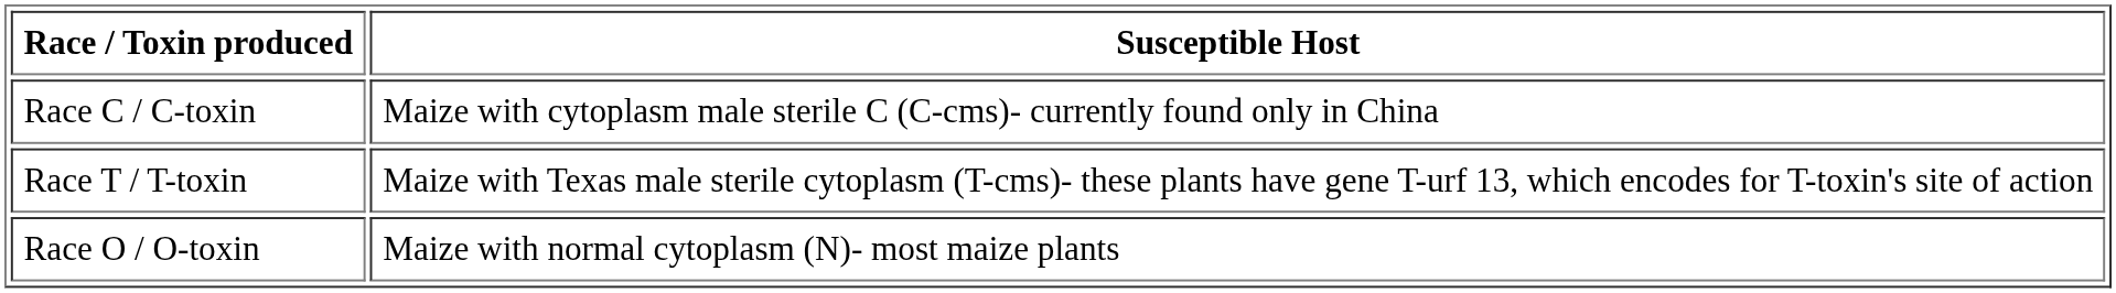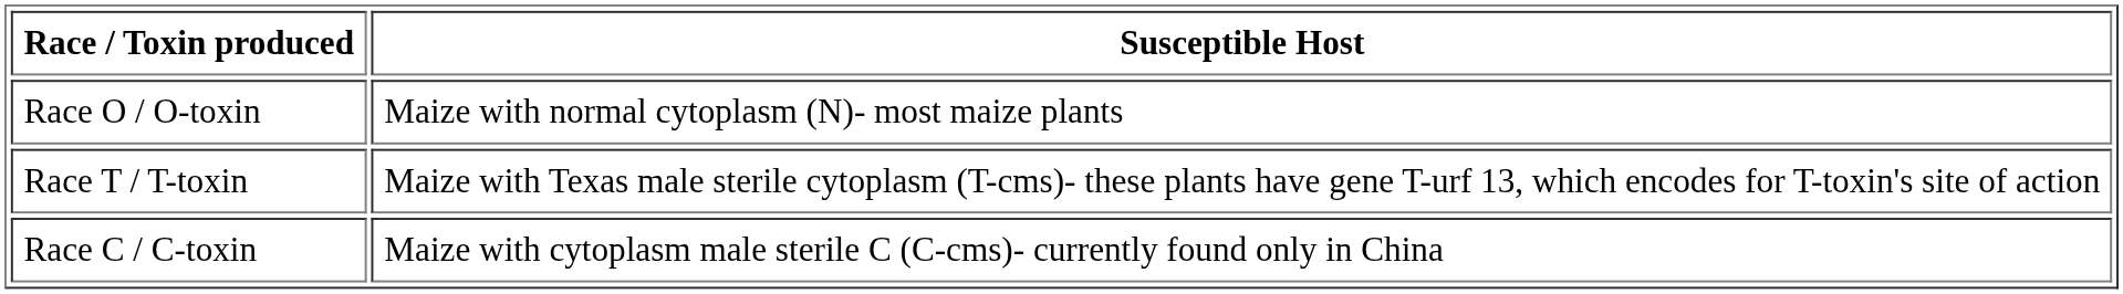rows swapped: Race O / O-toxin <-> Race C / C-toxin
